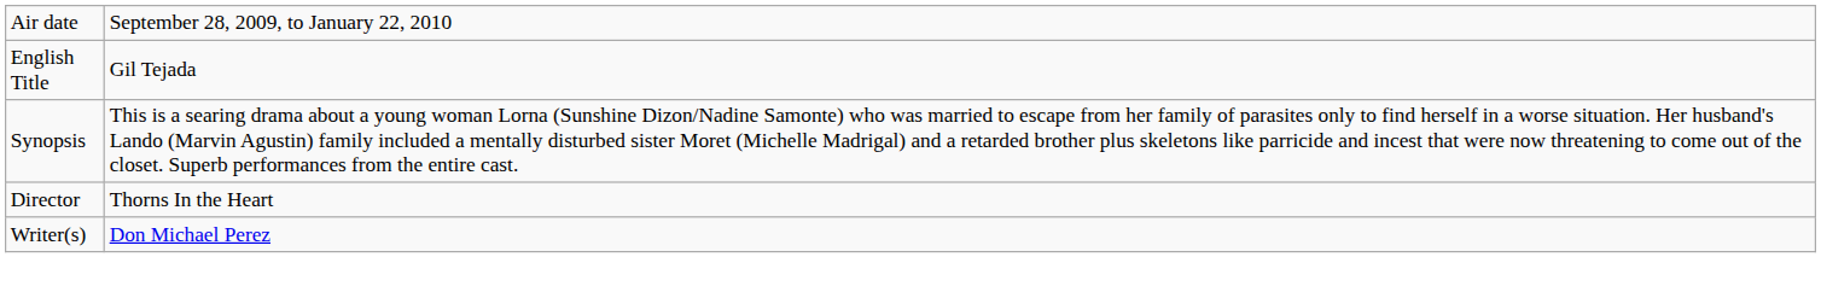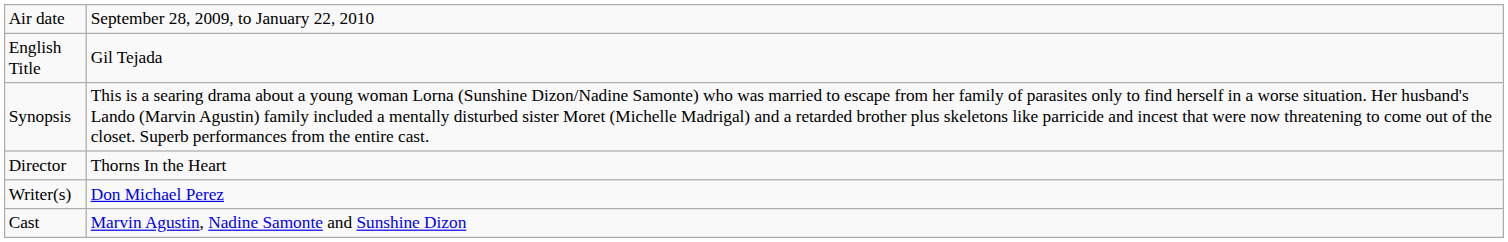+ row: Cast | Marvin Agustin, Nadine Samonte and Sunshine Dizon
